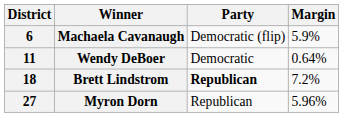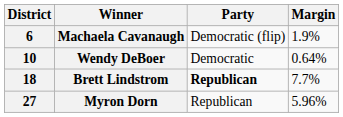Machaela Cavanaugh | Margin: 5.9% -> 1.9%
Wendy DeBoer | District: 11 -> 10
Brett Lindstrom | Margin: 7.2% -> 7.7%
